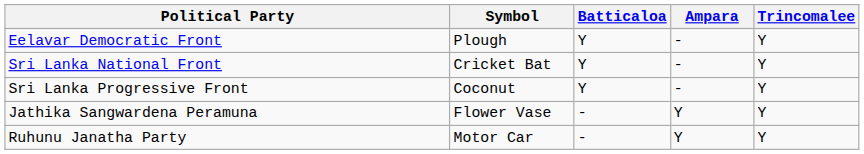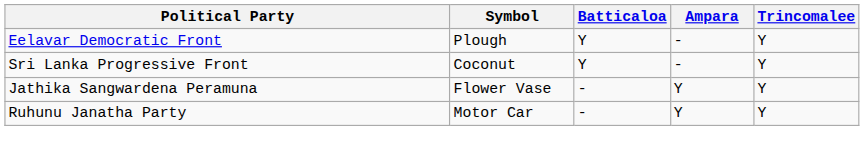- row: Sri Lanka National Front | Cricket Bat | Y | - | Y
